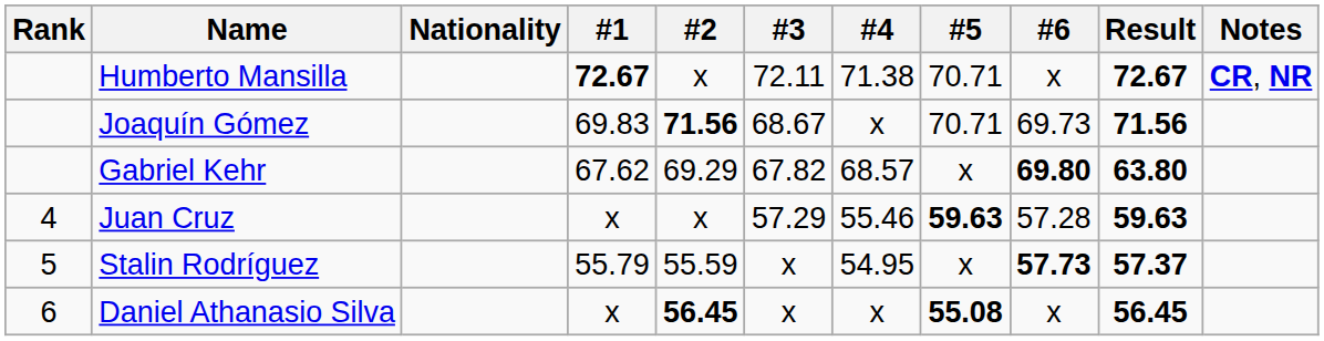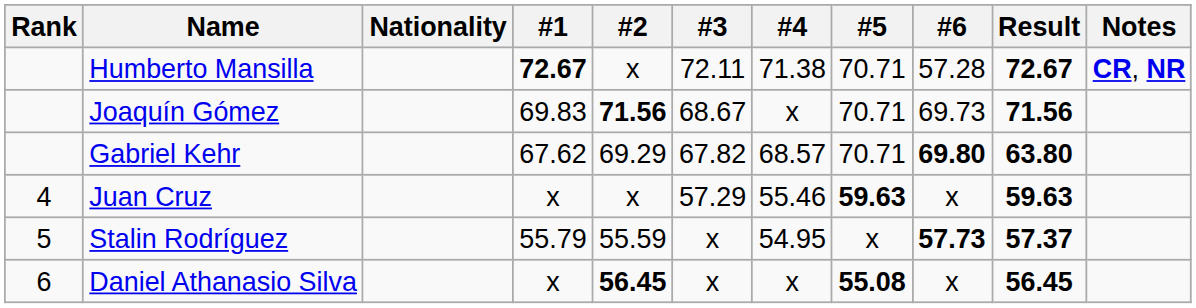Humberto Mansilla | #6: x -> 57.28
Gabriel Kehr | #5: x -> 70.71
Juan Cruz | #6: 57.28 -> x
